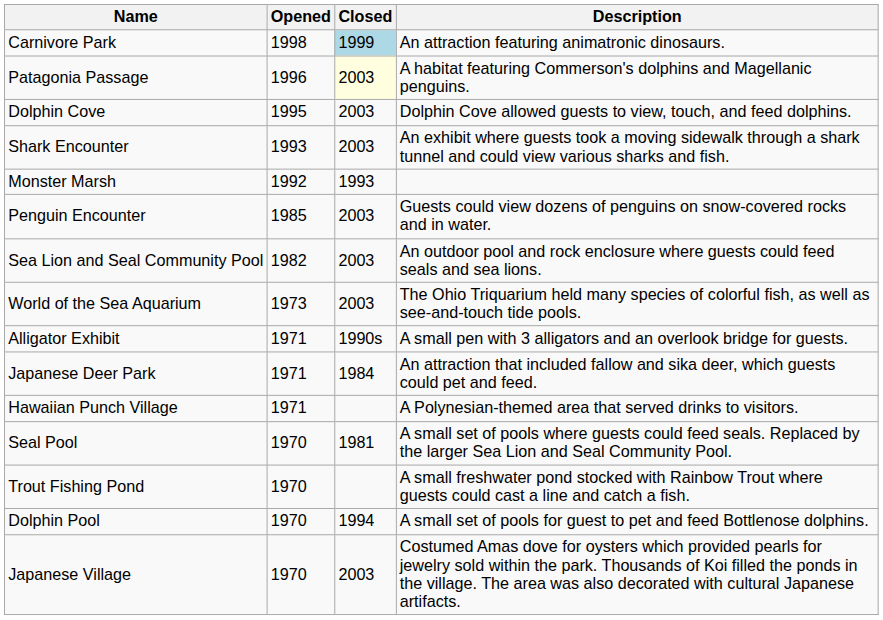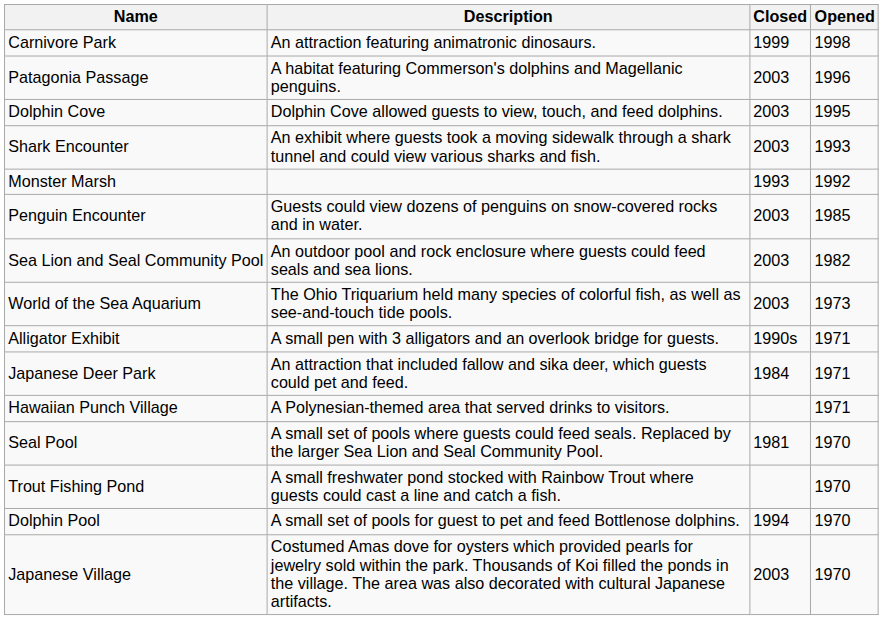columns swapped: Opened <-> Description
Carnivore Park | Closed: lightblue background -> no background
Patagonia Passage | Closed: lightyellow background -> no background
